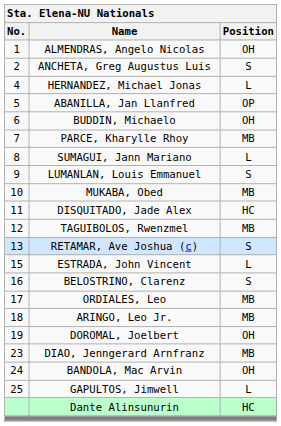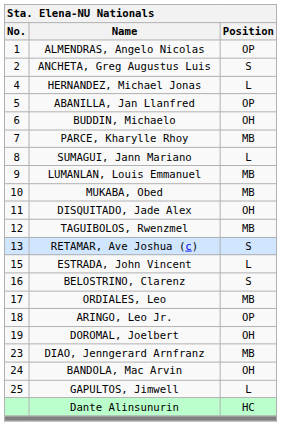ALMENDRAS, Angelo Nicolas | Position: OH -> OP
LUMANLAN, Louis Emmanuel | Position: S -> MB
DISQUITADO, Jade Alex | Position: HC -> OH
ARINGO, Leo Jr. | Position: MB -> OP
